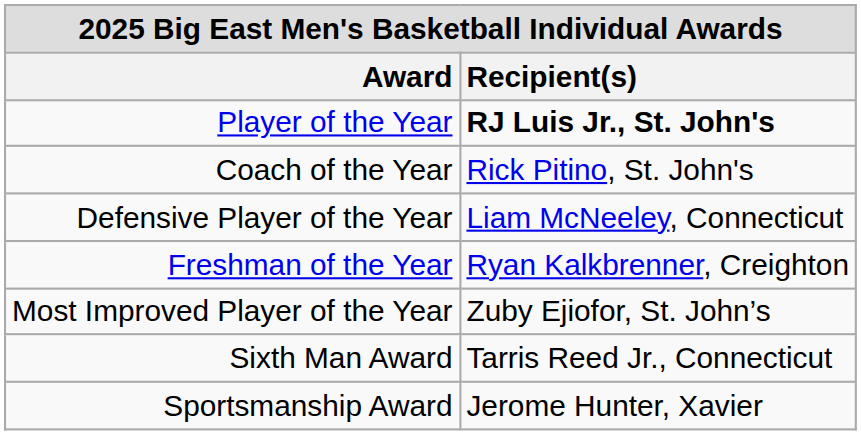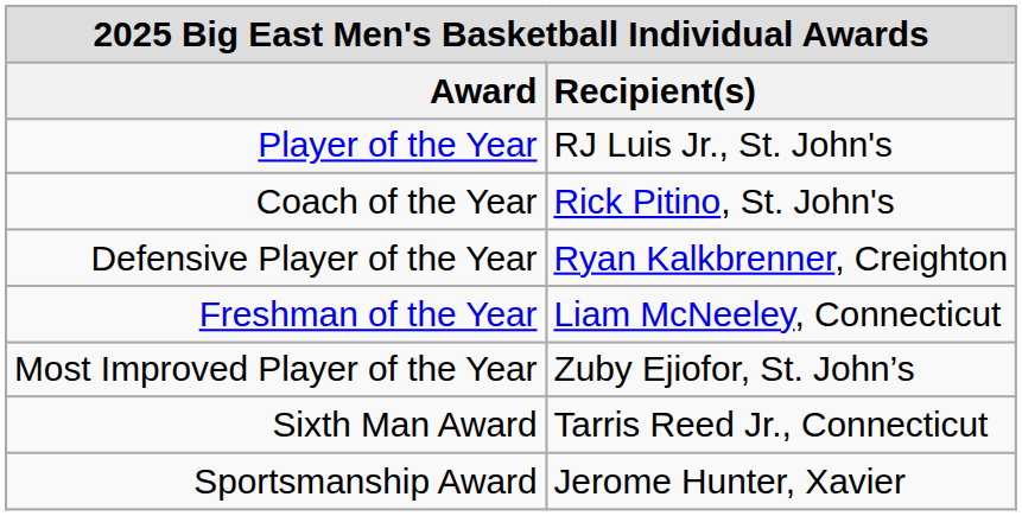Player of the Year | Recipient(s): bold -> normal
Defensive Player of the Year | Recipient(s): Liam McNeeley, Connecticut -> Ryan Kalkbrenner, Creighton
Freshman of the Year | Recipient(s): Ryan Kalkbrenner, Creighton -> Liam McNeeley, Connecticut
